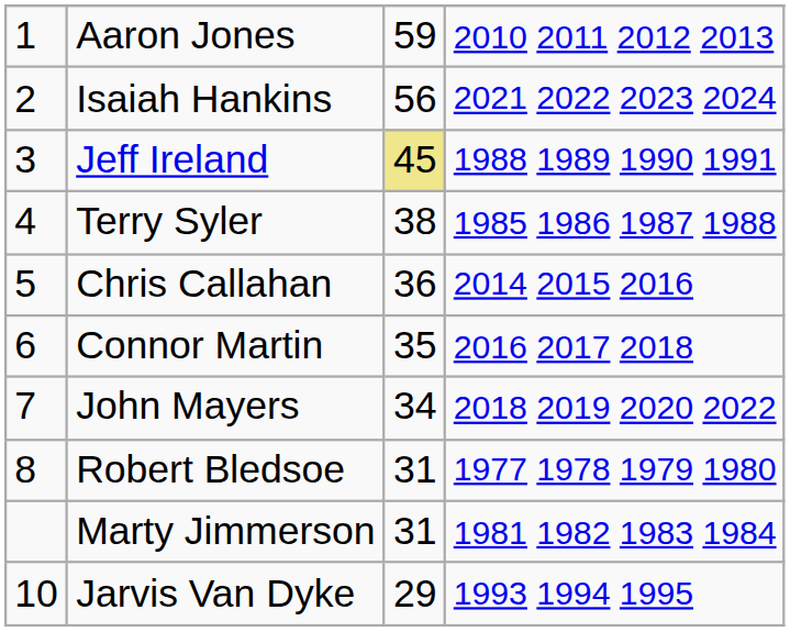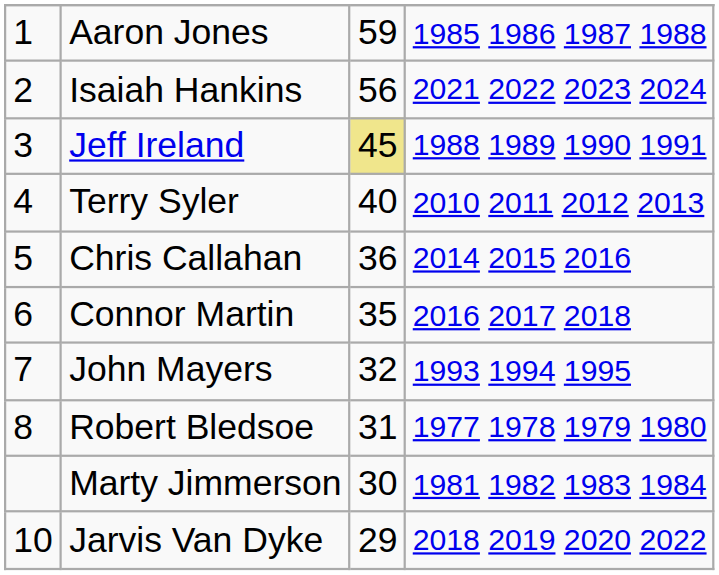Aaron Jones | column 4: 2010 2011 2012 2013 -> 1985 1986 1987 1988
Terry Syler | column 3: 38 -> 40
Terry Syler | column 4: 1985 1986 1987 1988 -> 2010 2011 2012 2013
John Mayers | column 3: 34 -> 32
John Mayers | column 4: 2018 2019 2020 2022 -> 1993 1994 1995
Marty Jimmerson | column 3: 31 -> 30
Jarvis Van Dyke | column 4: 1993 1994 1995 -> 2018 2019 2020 2022
